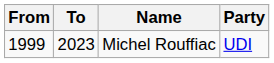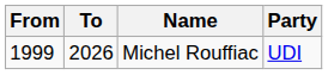Michel Rouffiac | To: 2023 -> 2026
